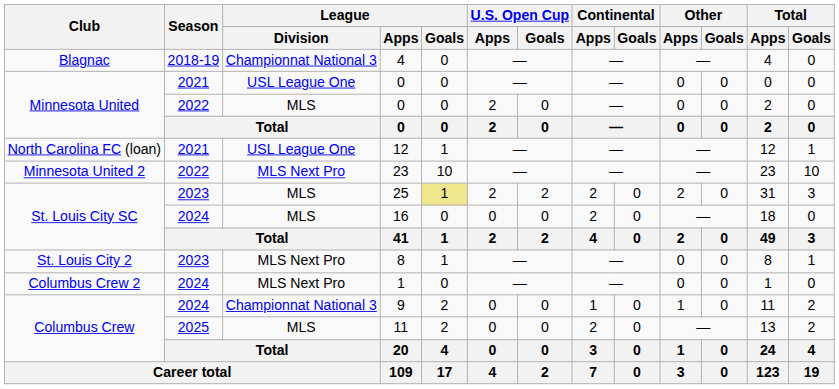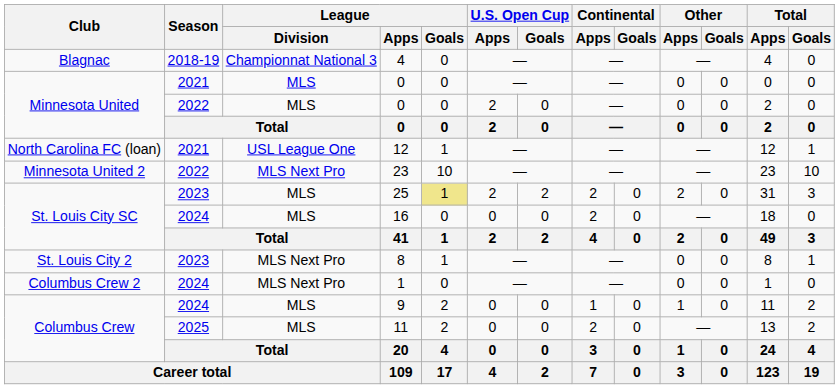2021 / 0 | League / Division: USL League One -> MLS
9 | League / Division: Championnat National 3 -> MLS
